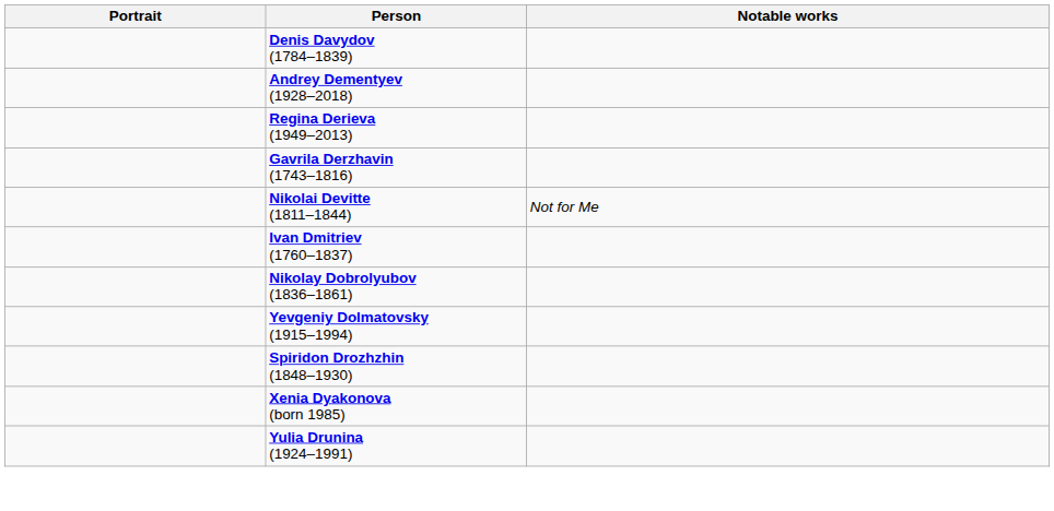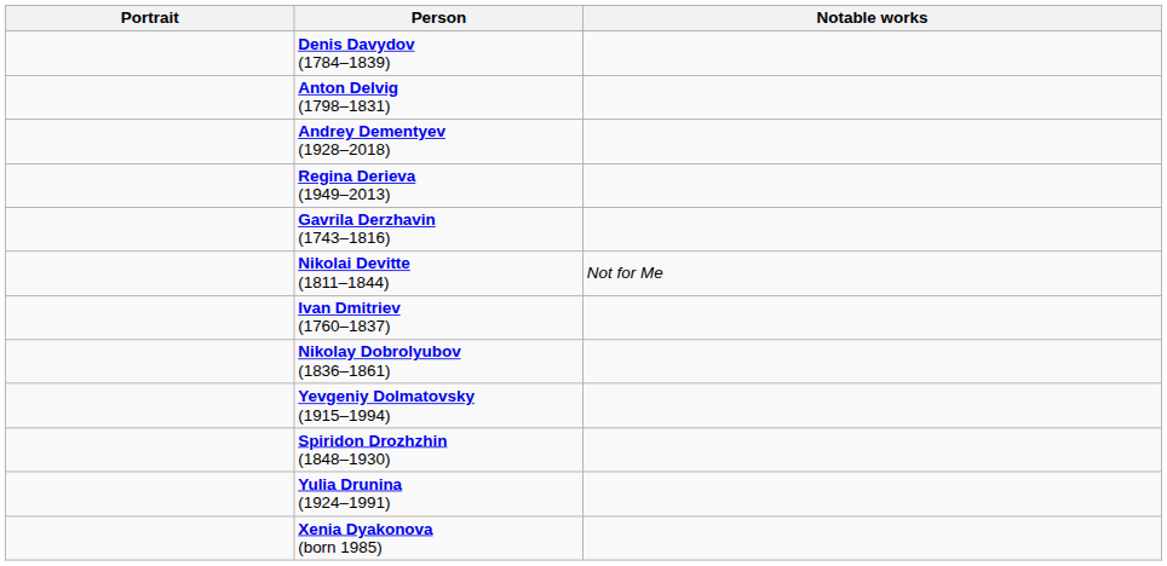+ row: Anton Delvig (1798–1831)
rows swapped: Yulia Drunina (1924–1991) <-> Xenia Dyakonova (born 1985)
